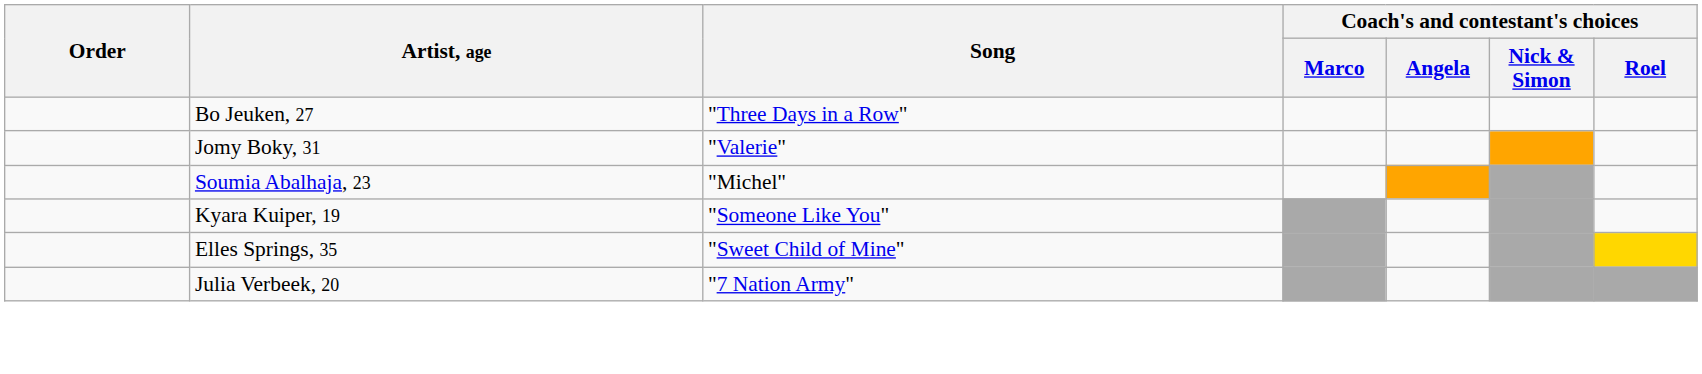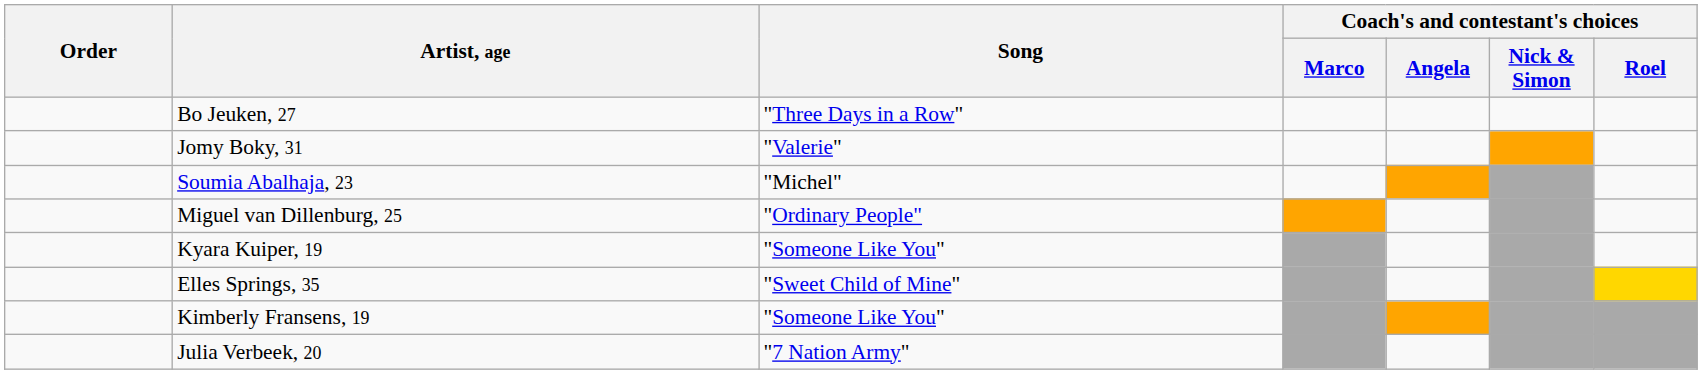+ row: Miguel van Dillenburg, 25 | "Ordinary People"
+ row: Kimberly Fransens, 19 | "Someone Like You"
